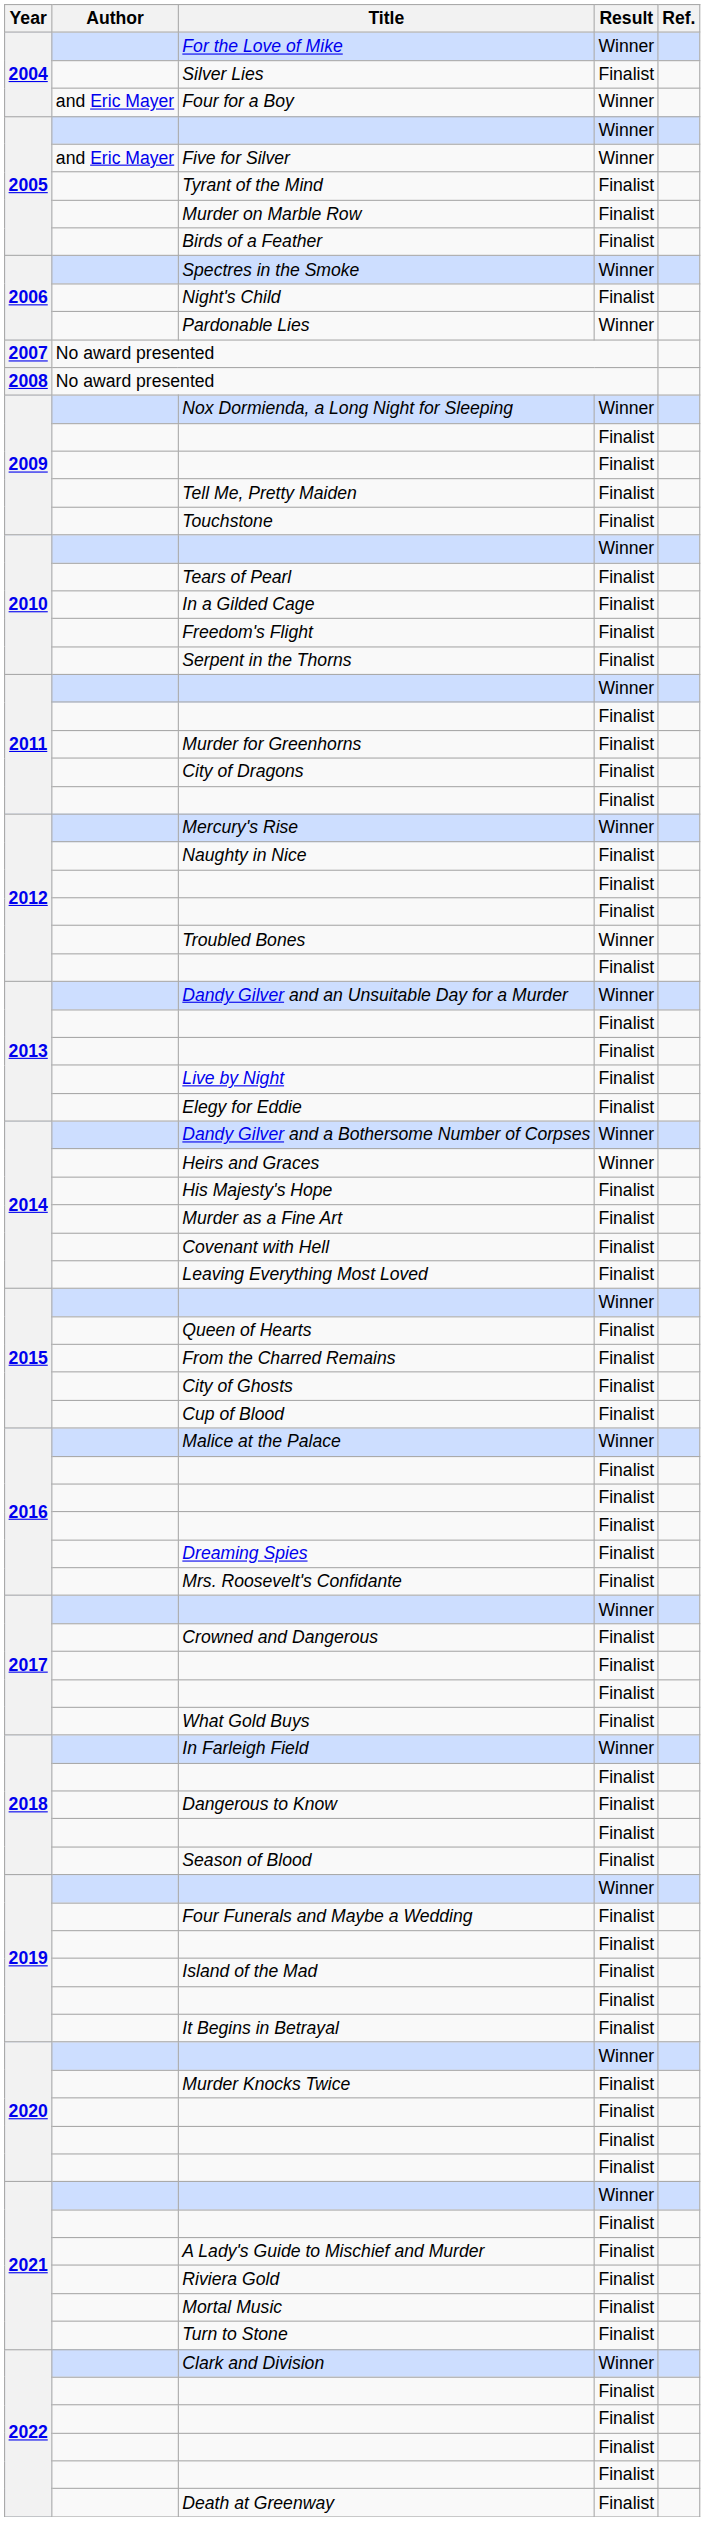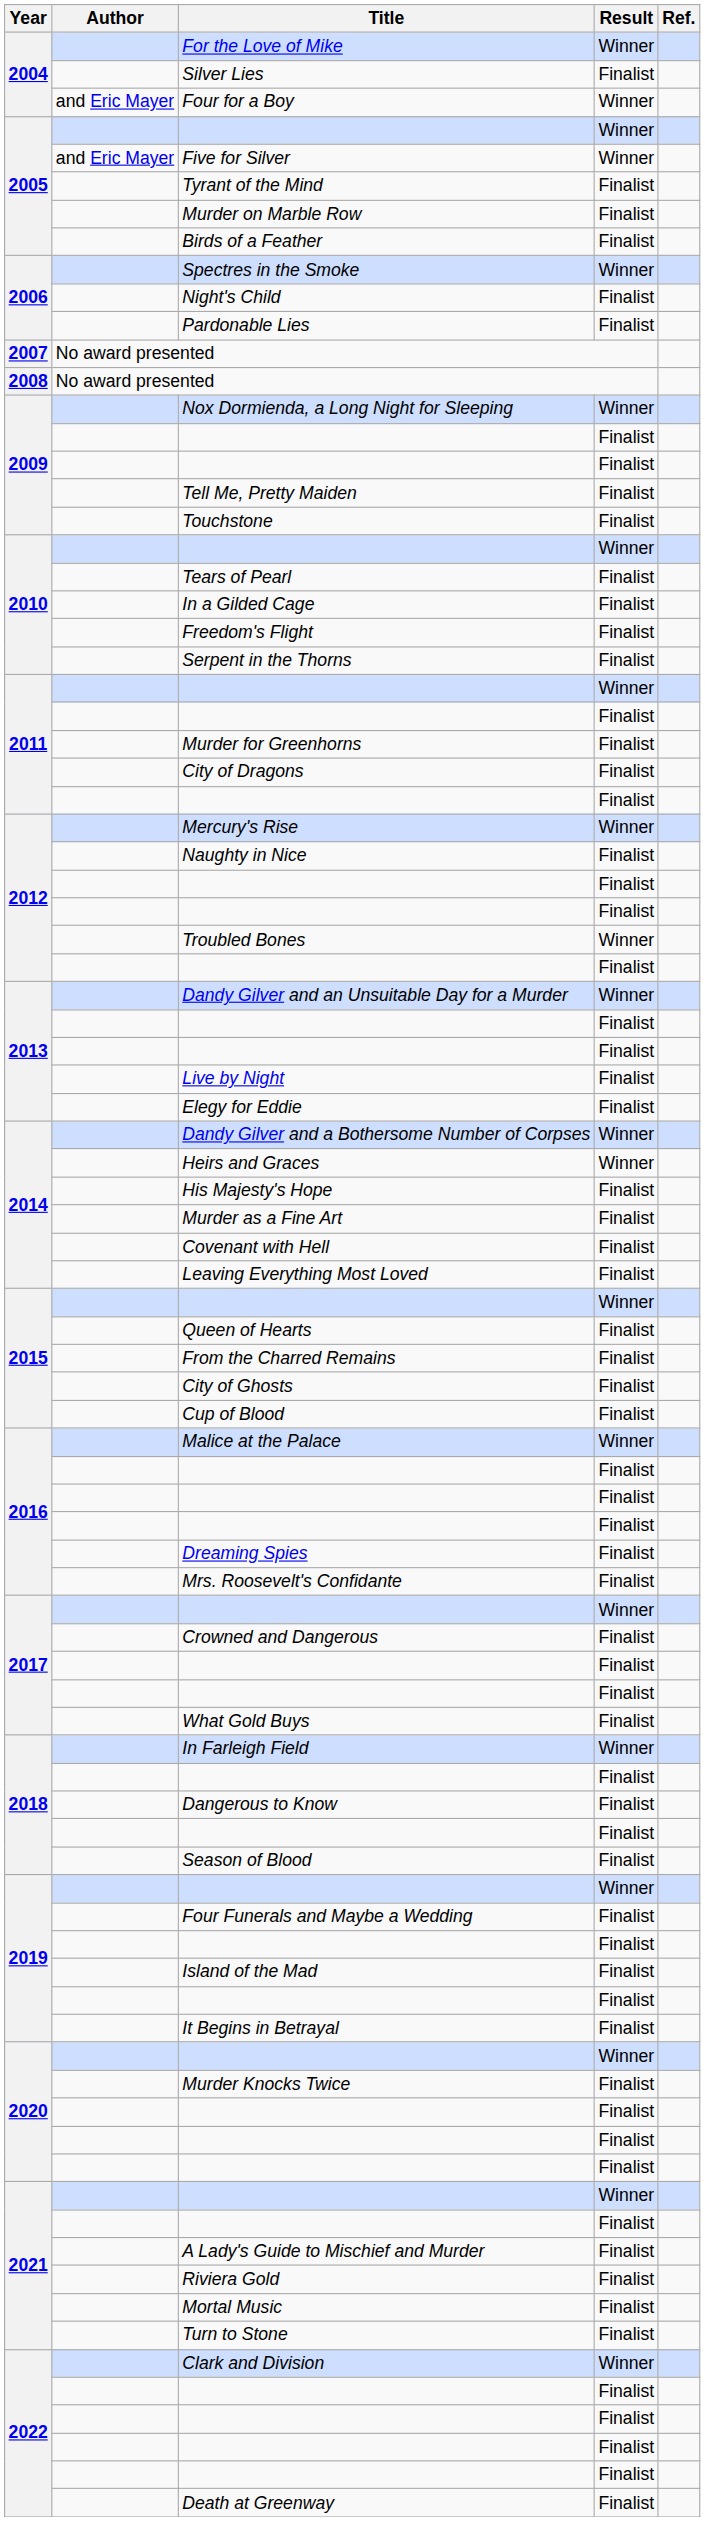Pardonable Lies | Result: Winner -> Finalist
